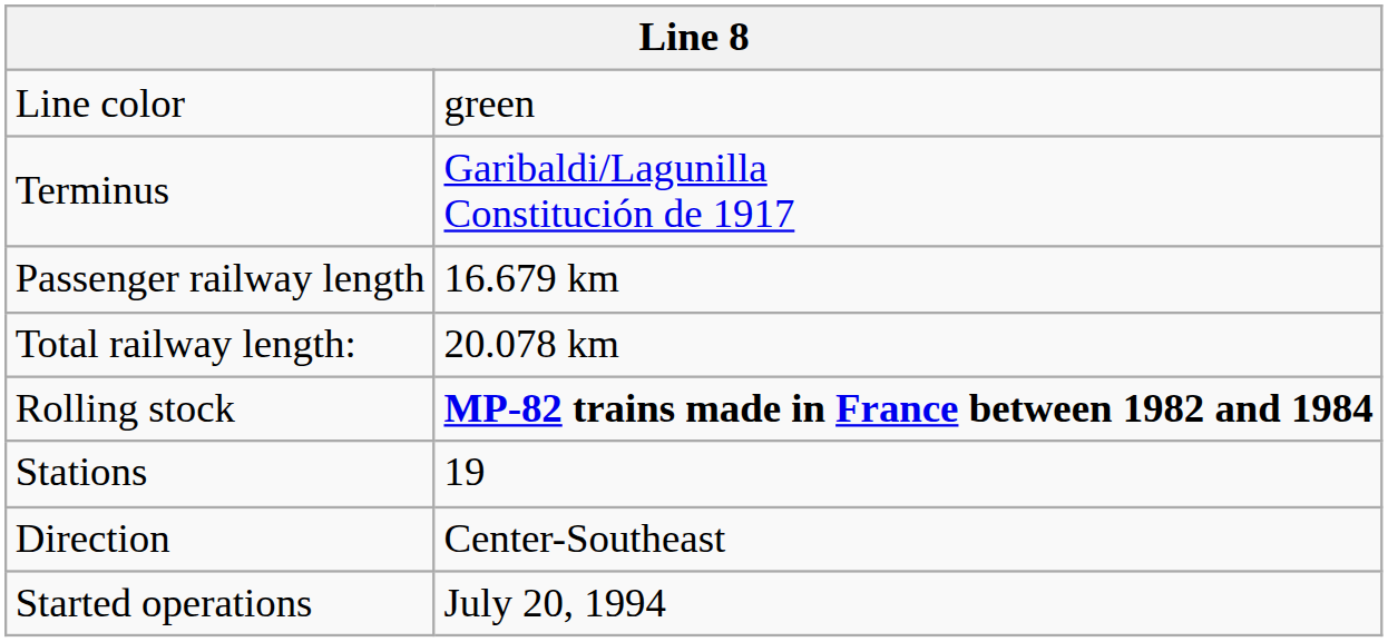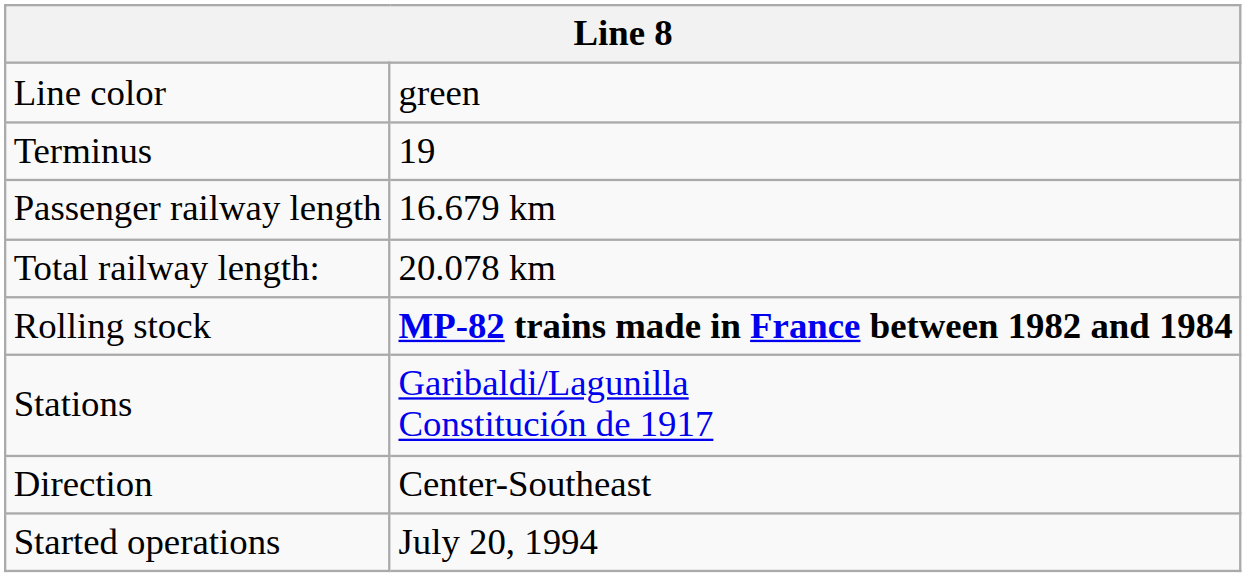Terminus | column 2: Garibaldi/Lagunilla Constitución de 1917 -> 19
Stations | column 2: 19 -> Garibaldi/Lagunilla Constitución de 1917
